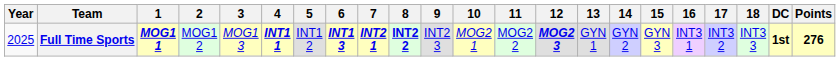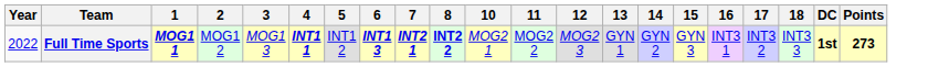- column: 9 | INT2 3
Full Time Sports | Year: 2025 -> 2022
Full Time Sports | 12: bold -> normal
Full Time Sports | Points: 276 -> 273
